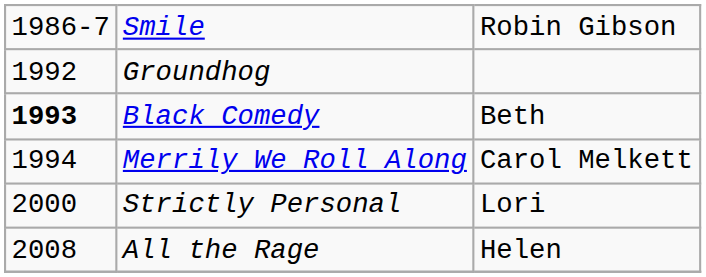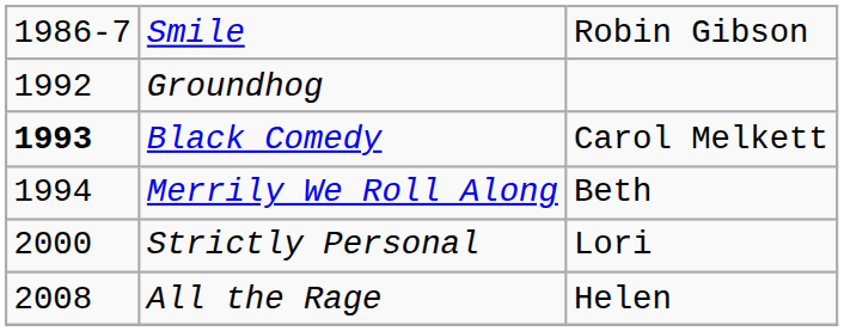Black Comedy | column 3: Beth -> Carol Melkett
Merrily We Roll Along | column 3: Carol Melkett -> Beth
